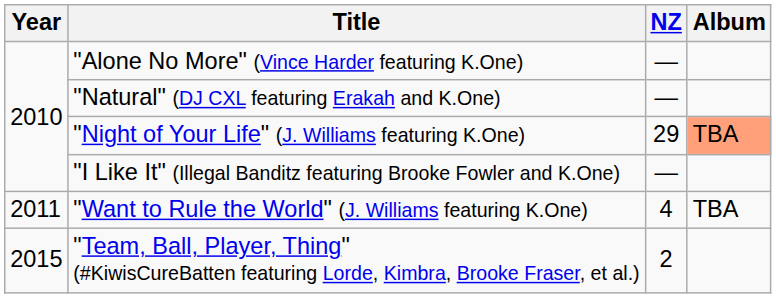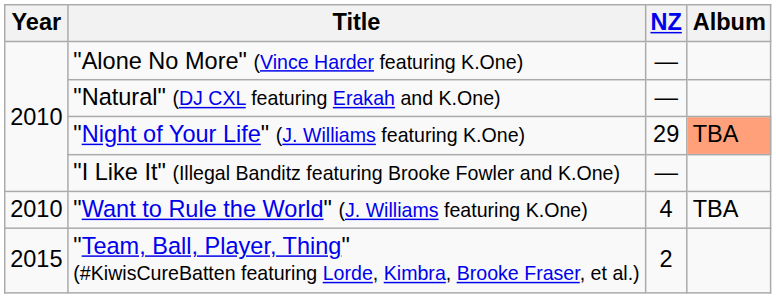"Want to Rule the World" (J. Williams featuring K.One) | Year: 2011 -> 2010
